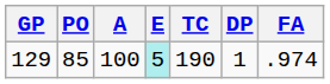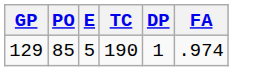- column: A | 100
129 | E: paleturquoise background -> no background
